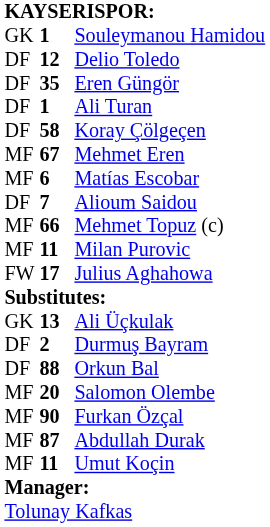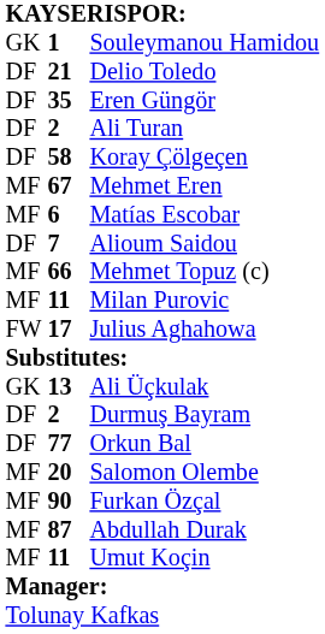Delio Toledo | column 2: 12 -> 21
Ali Turan | column 2: 1 -> 2
Orkun Bal | column 2: 88 -> 77
